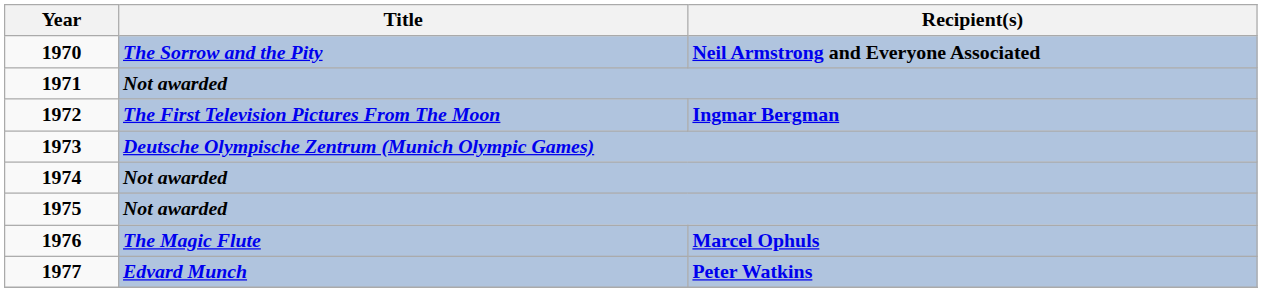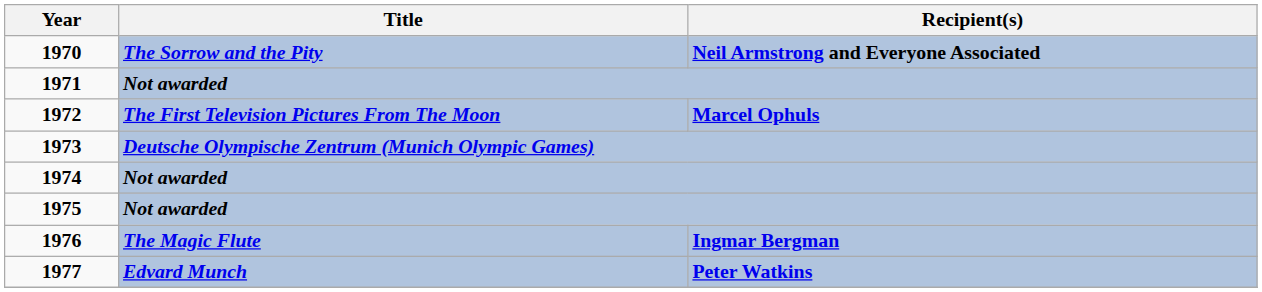1972 | Recipient(s): Ingmar Bergman -> Marcel Ophuls
1976 | Recipient(s): Marcel Ophuls -> Ingmar Bergman
